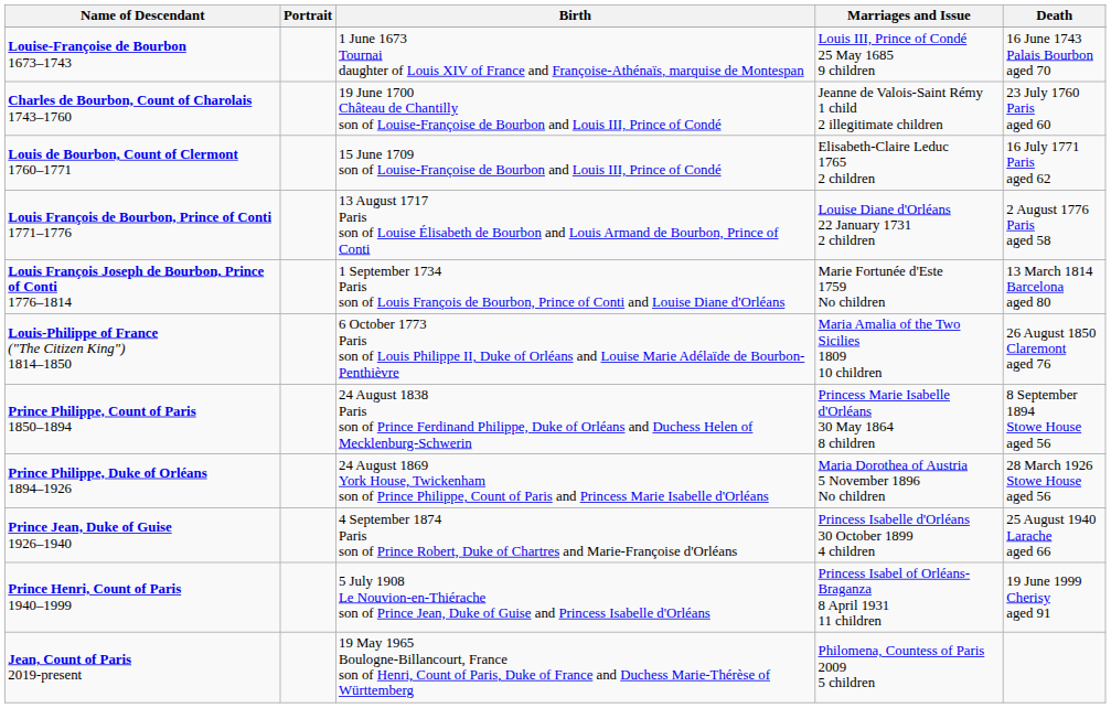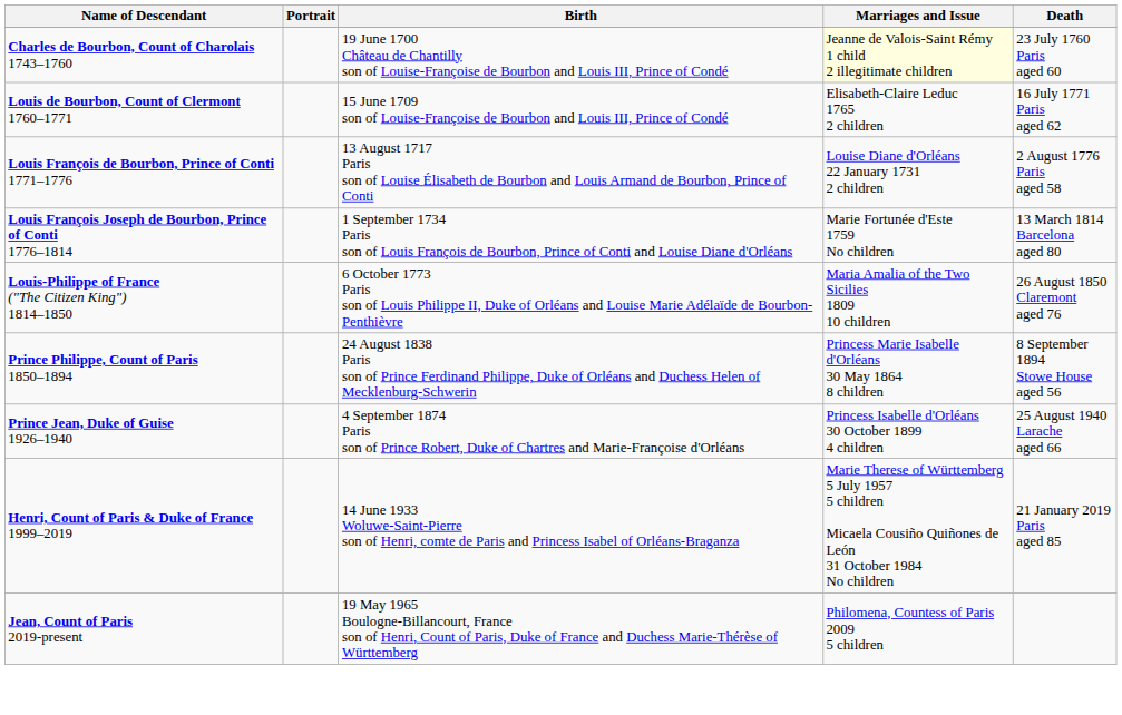- row: Louise-Françoise de Bourbon 1673–1743 | 1 June 1673 Tournai daughter of Louis XIV of France and Françoise-Athénaïs, marquise de Montespan | Louis III, Prince of Condé 25 May 1685 9 children | 16 June 1743 Palais Bourbon aged 70
Charles de Bourbon, Count of Charolais 1743–1760 | Marriages and Issue: no background -> lightyellow background
- row: Prince Philippe, Duke of Orléans 1894–1926 | 24 August 1869 York House, Twickenham son of Prince Philippe, Count of Paris and Princess Marie Isabelle d'Orléans | Maria Dorothea of Austria 5 November 1896 No children | 28 March 1926 Stowe House aged 56
- row: Prince Henri, Count of Paris 1940–1999 | 5 July 1908 Le Nouvion-en-Thiérache son of Prince Jean, Duke of Guise and Princess Isabelle d'Orléans | Princess Isabel of Orléans-Braganza 8 April 1931 11 children | 19 June 1999 Cherisy aged 91
+ row: Henri, Count of Paris & Duke of France 1999–2019 | 14 June 1933 Woluwe-Saint-Pierre son of Henri, comte de Paris and Princess Isabel of Orléans-Braganza | Marie Therese of Württemberg 5 July 1957 5 children Micaela Cousiño Quiñones de León 31 October 1984 No children | 21 January 2019 Paris aged 85
